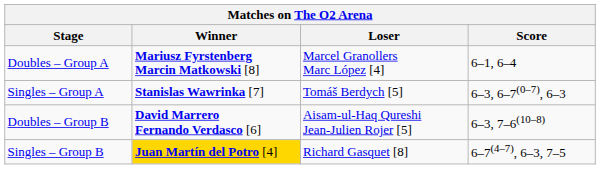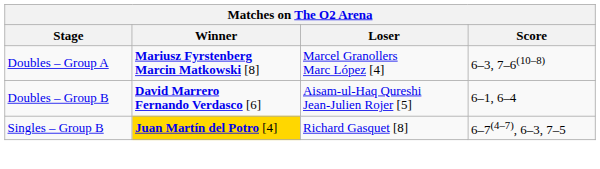Doubles – Group A | Score: 6–1, 6–4 -> 6–3, 7–6(10–8)
- row: Singles – Group A | Stanislas Wawrinka [7] | Tomáš Berdych [5] | 6–3, 6–7(0–7), 6–3
Doubles – Group B | Score: 6–3, 7–6(10–8) -> 6–1, 6–4
